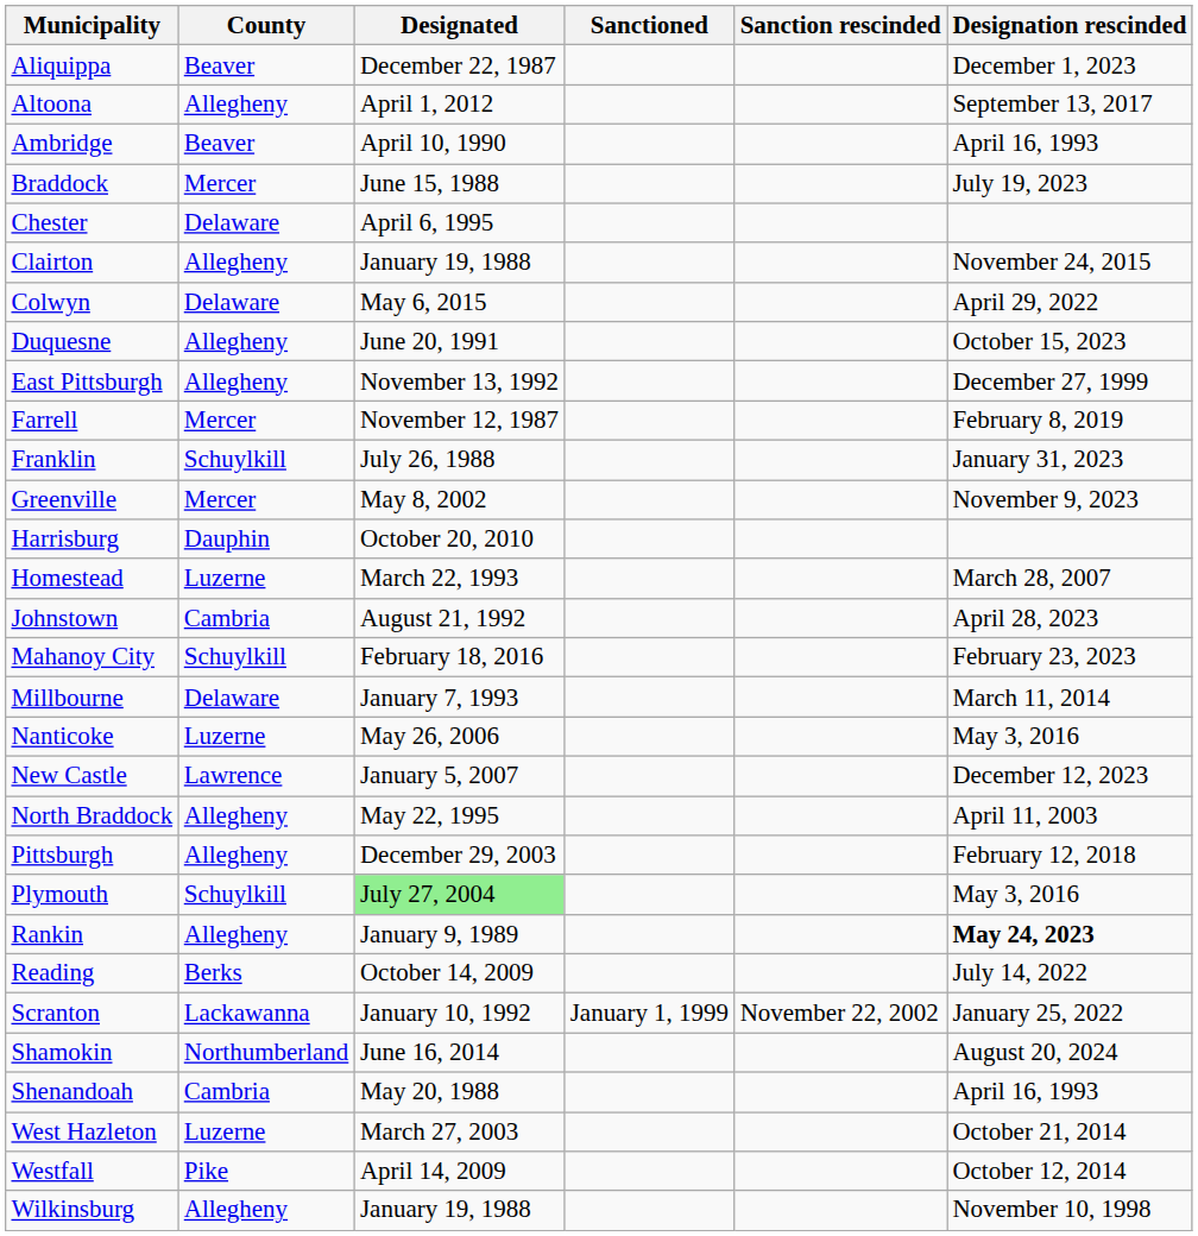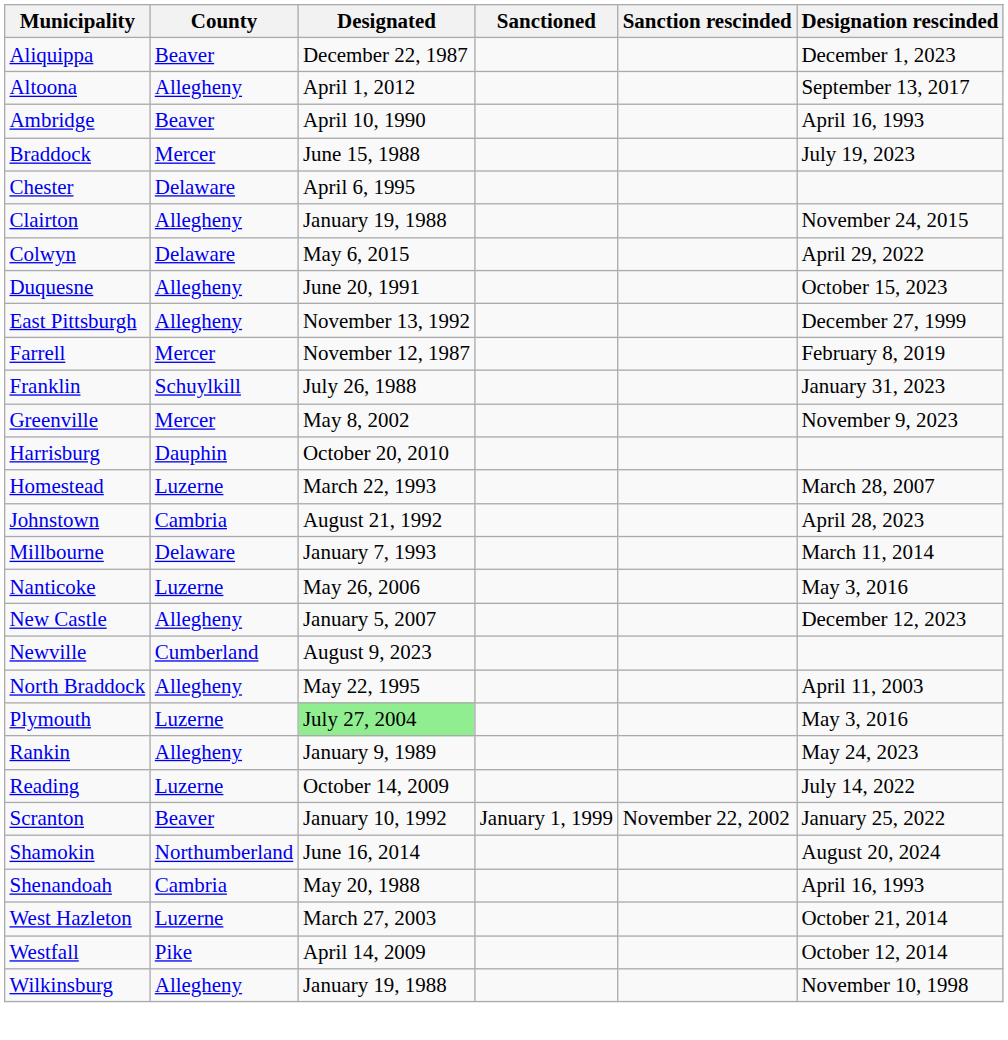- row: Mahanoy City | Schuylkill | February 18, 2016 | February 23, 2023
New Castle | County: Lawrence -> Allegheny
+ row: Newville | Cumberland | August 9, 2023
- row: Pittsburgh | Allegheny | December 29, 2003 | February 12, 2018
Plymouth | County: Schuylkill -> Luzerne
Rankin | Designation rescinded: bold -> normal
Reading | County: Berks -> Luzerne
Scranton | County: Lackawanna -> Beaver
